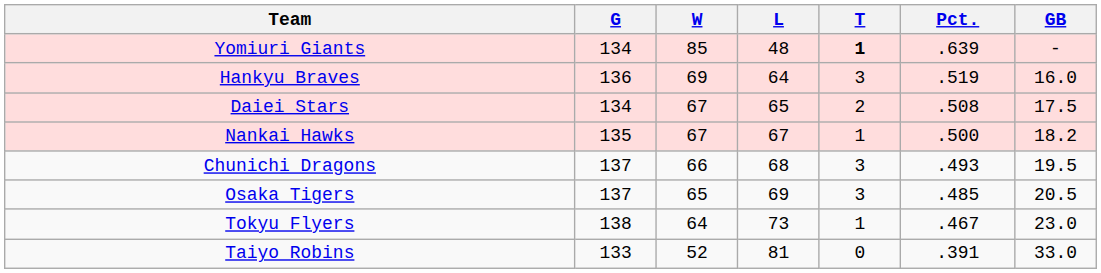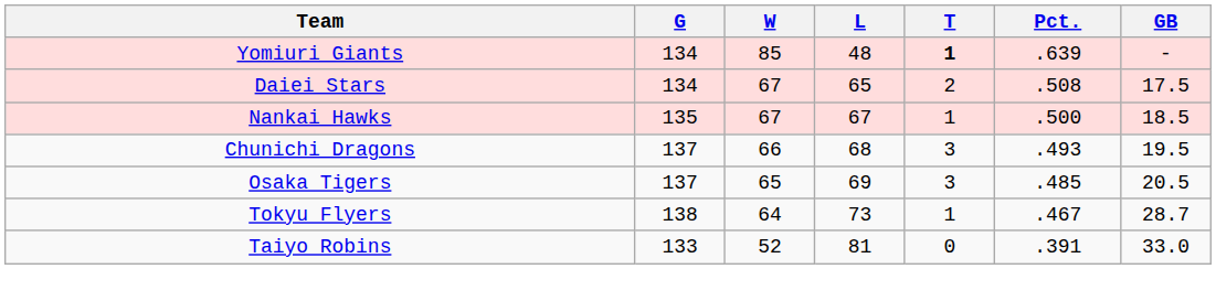- row: Hankyu Braves | 136 | 69 | 64 | 3 | .519 | 16.0
Nankai Hawks | GB: 18.2 -> 18.5
Tokyu Flyers | GB: 23.0 -> 28.7
